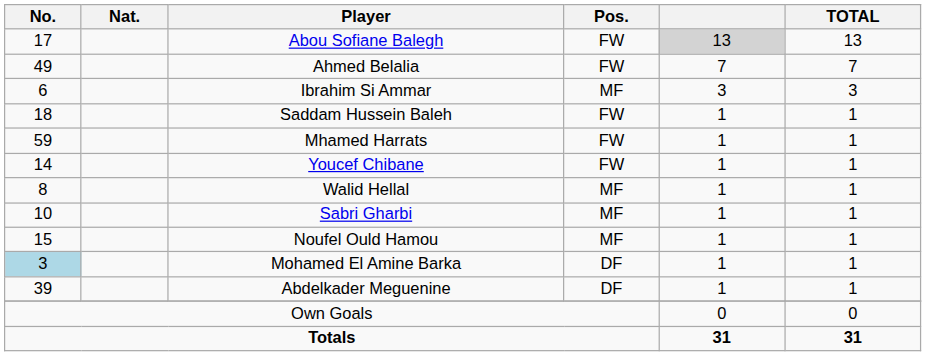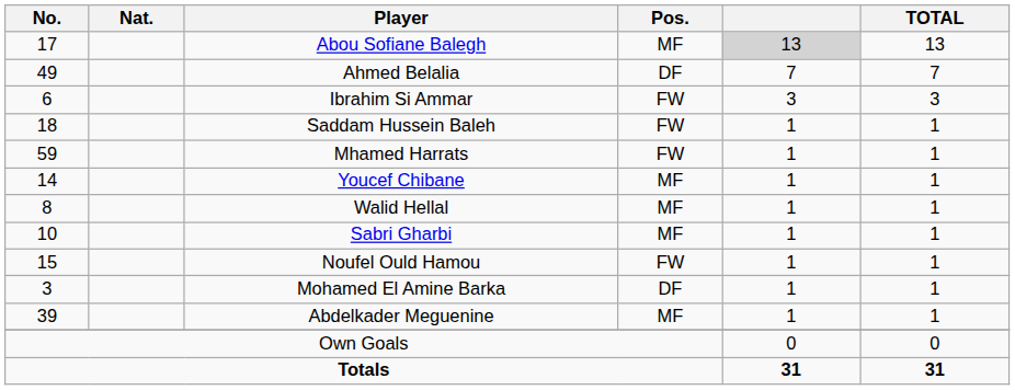Abou Sofiane Balegh | Pos.: FW -> MF
Ahmed Belalia | Pos.: FW -> DF
Ibrahim Si Ammar | Pos.: MF -> FW
Youcef Chibane | Pos.: FW -> MF
Noufel Ould Hamou | Pos.: MF -> FW
Mohamed El Amine Barka | No.: lightblue background -> no background
Abdelkader Meguenine | Pos.: DF -> MF
